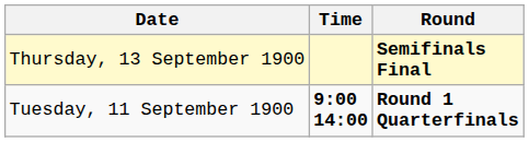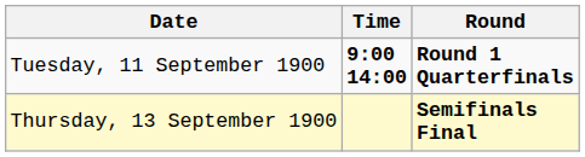rows swapped: Tuesday, 11 September 1900 <-> Thursday, 13 September 1900
